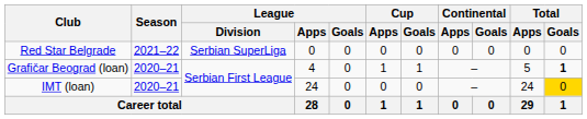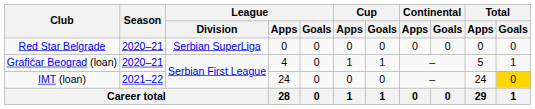Red Star Belgrade | Season: 2021–22 -> 2020–21
Grafičar Beograd (loan) | Total / Goals: bold -> normal
IMT (loan) | Season: 2020–21 -> 2021–22
